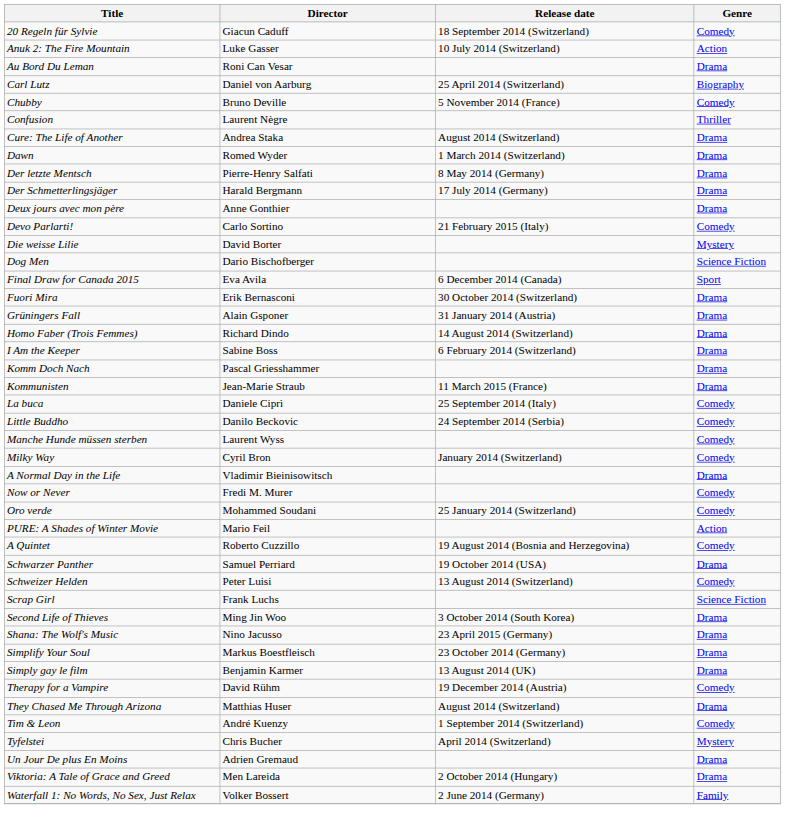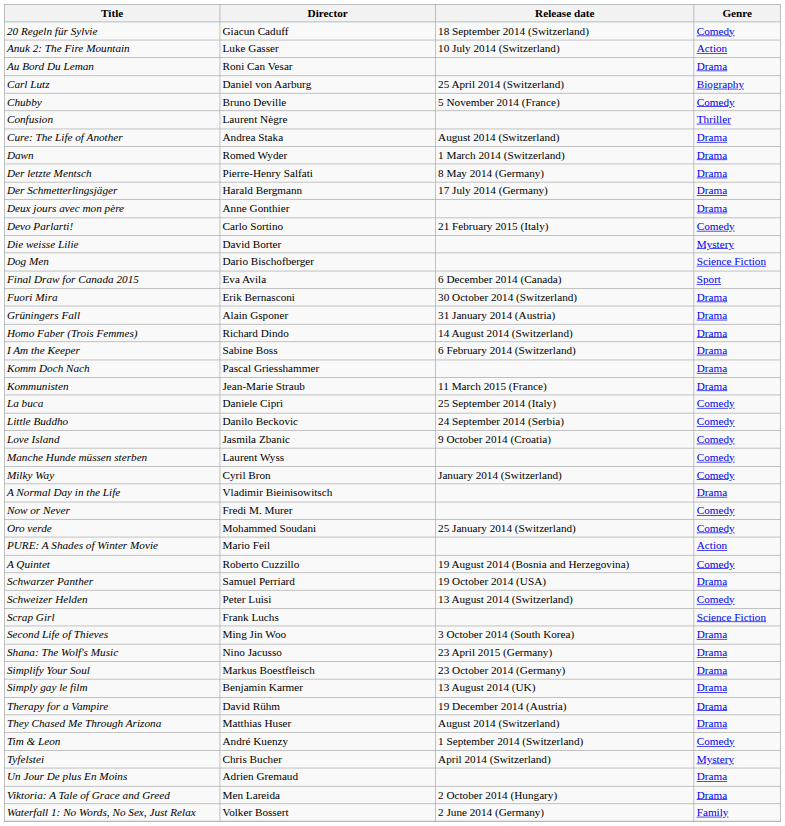+ row: Love Island | Jasmila Zbanic | 9 October 2014 (Croatia) | Comedy
Therapy for a Vampire | Genre: Comedy -> Drama
